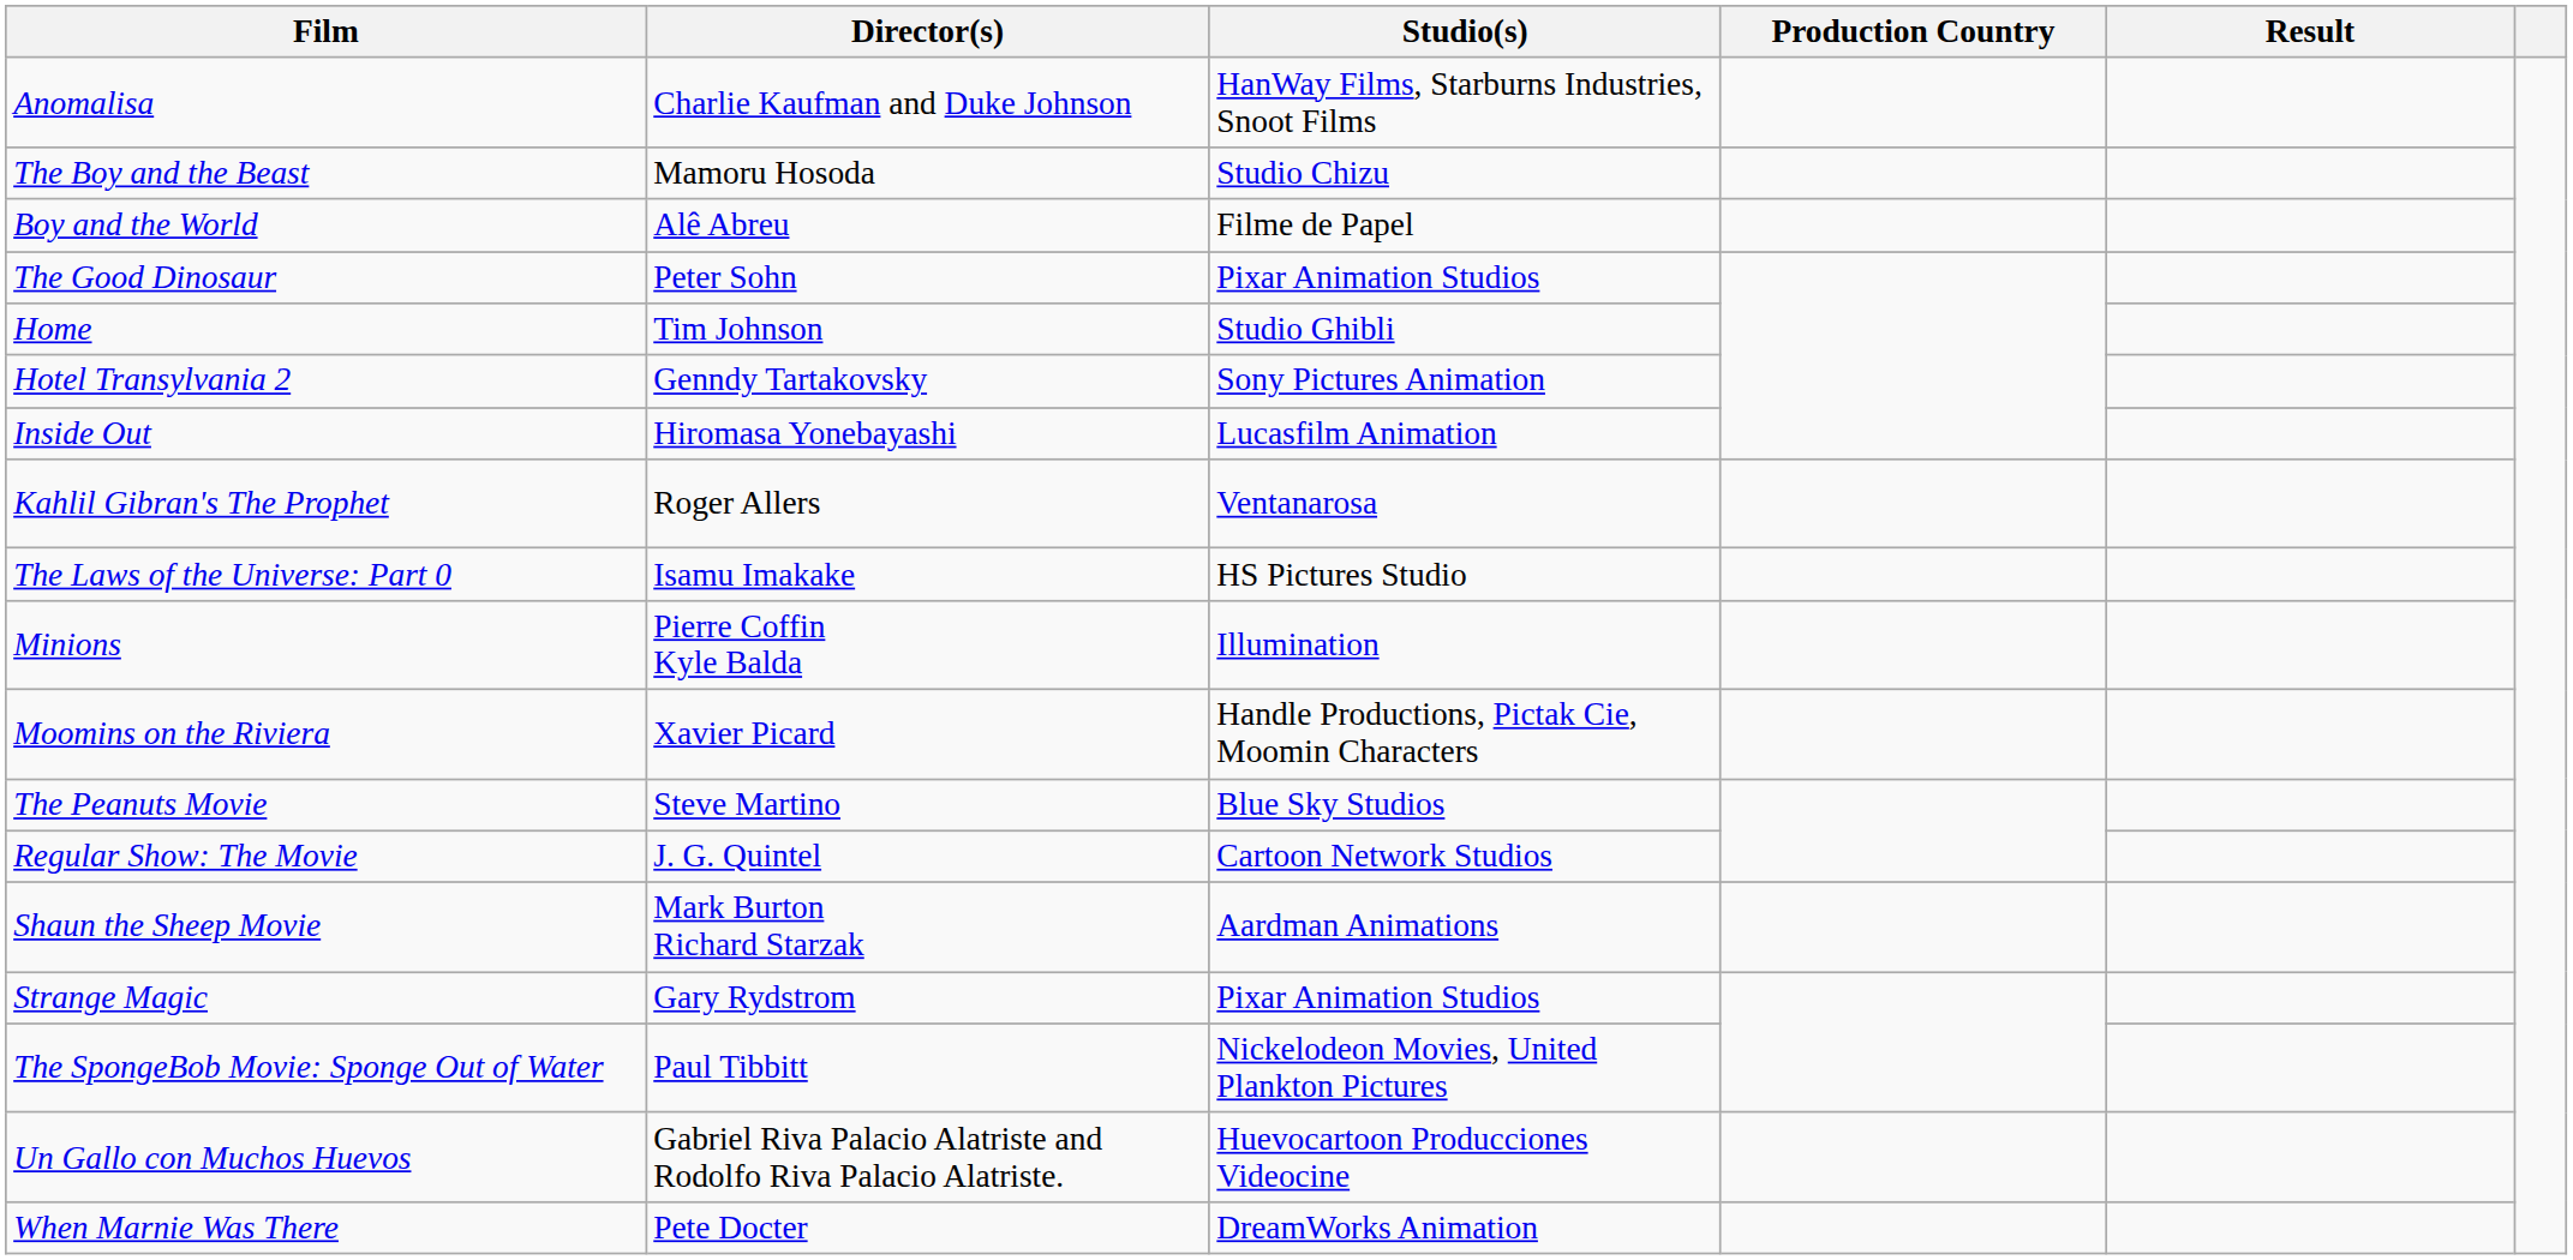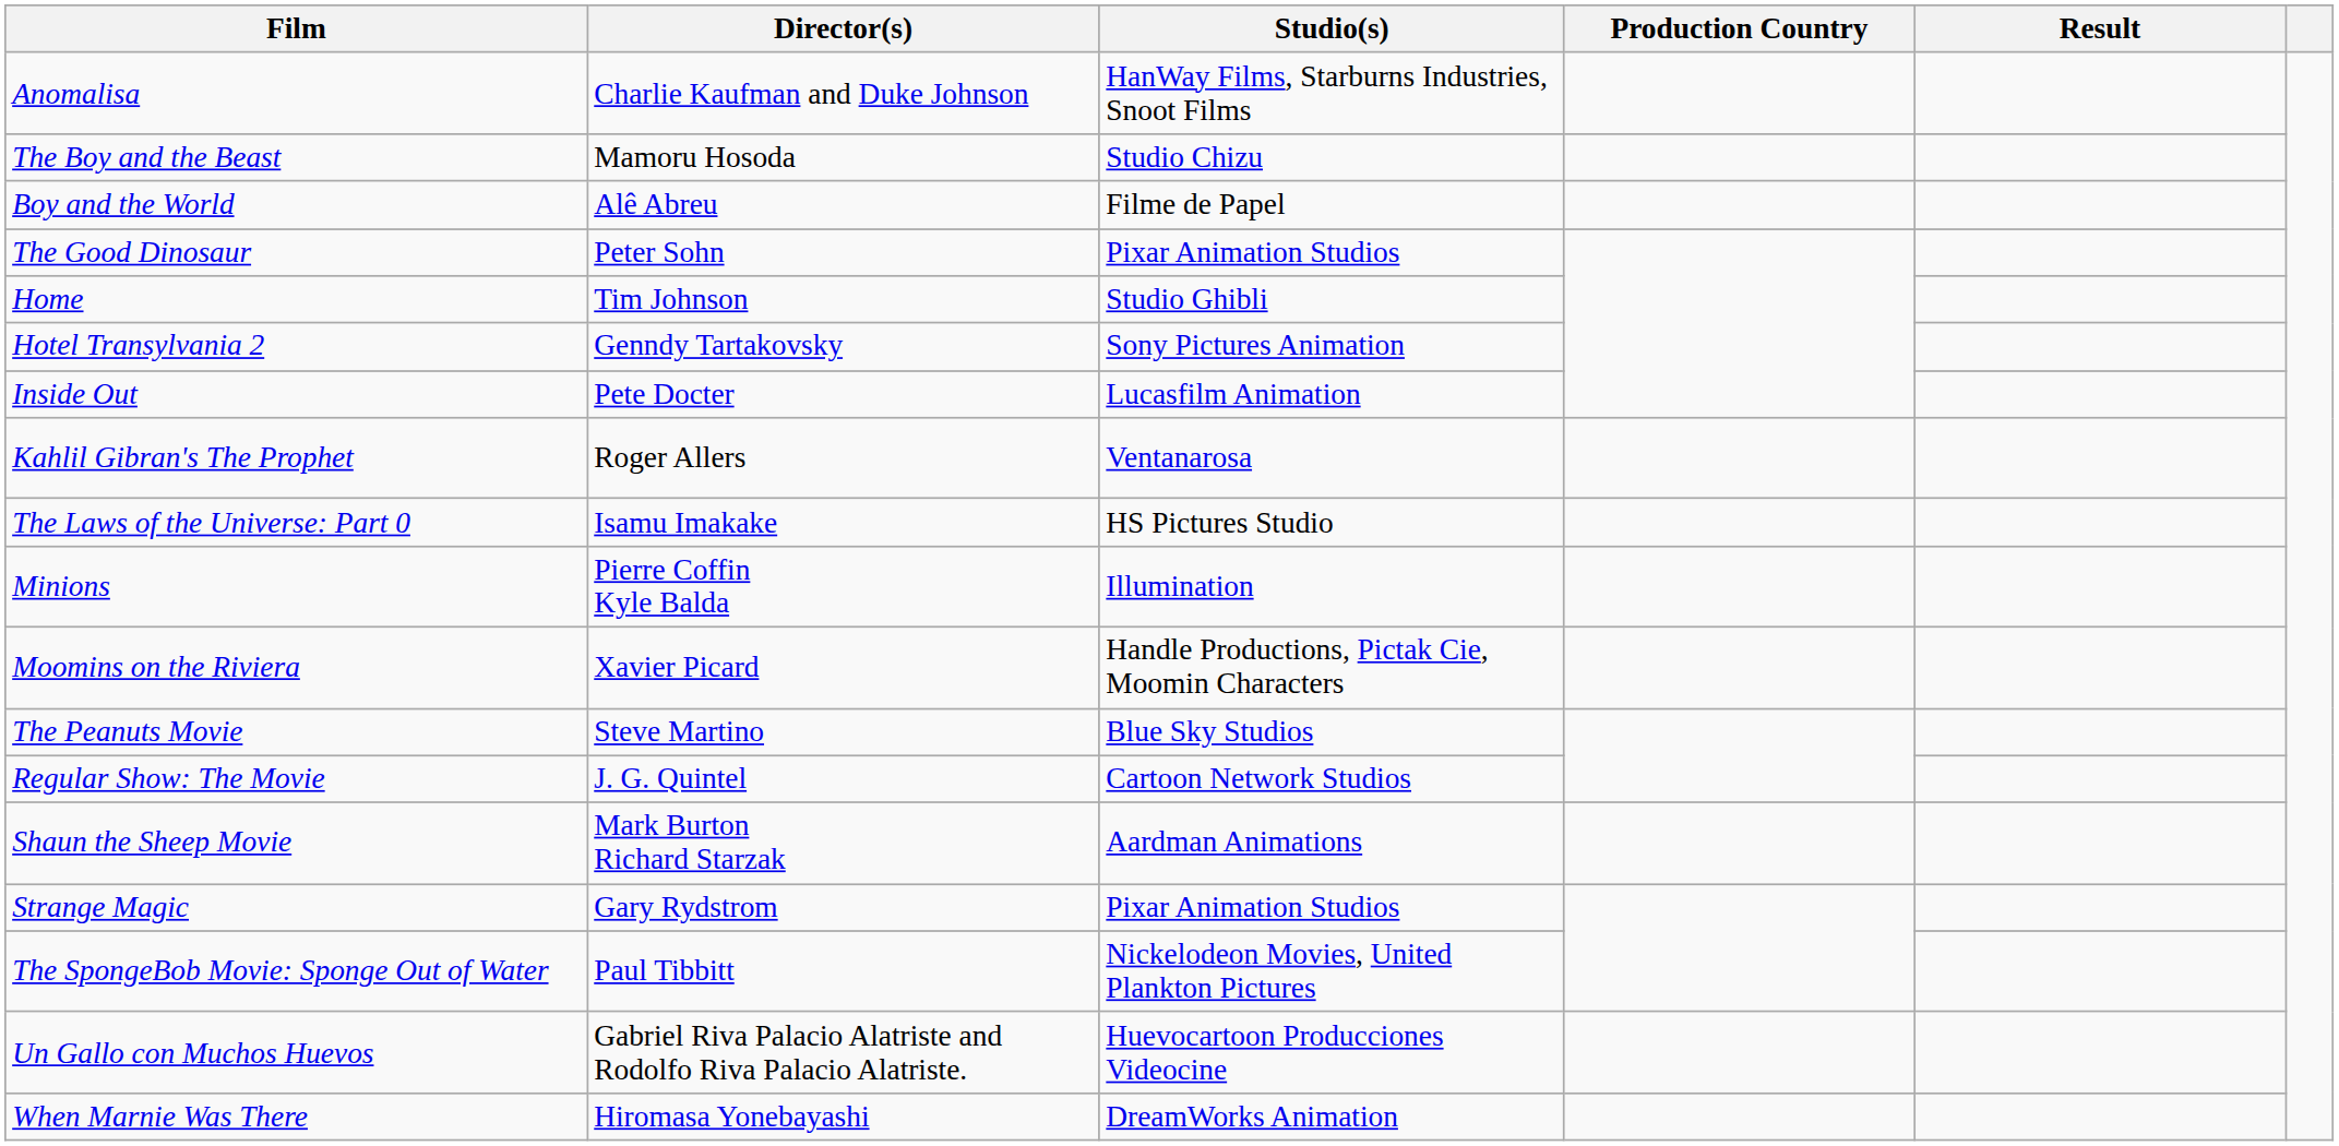Inside Out | Director(s): Hiromasa Yonebayashi -> Pete Docter
When Marnie Was There | Director(s): Pete Docter -> Hiromasa Yonebayashi
